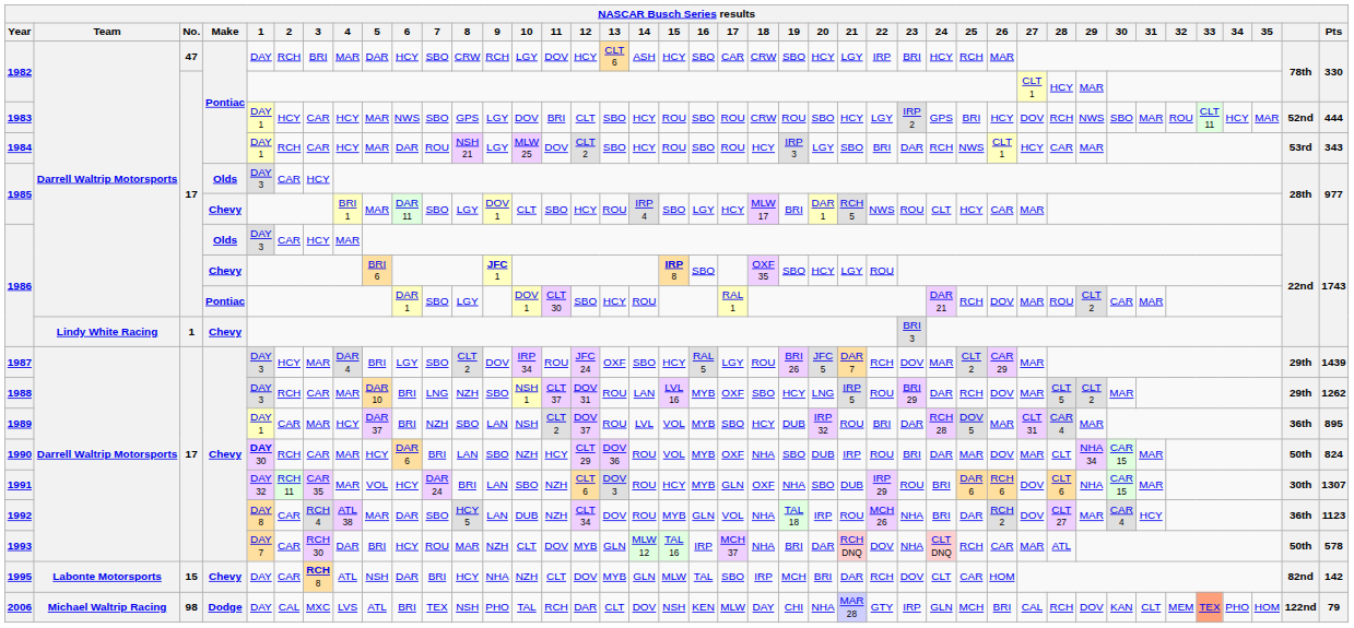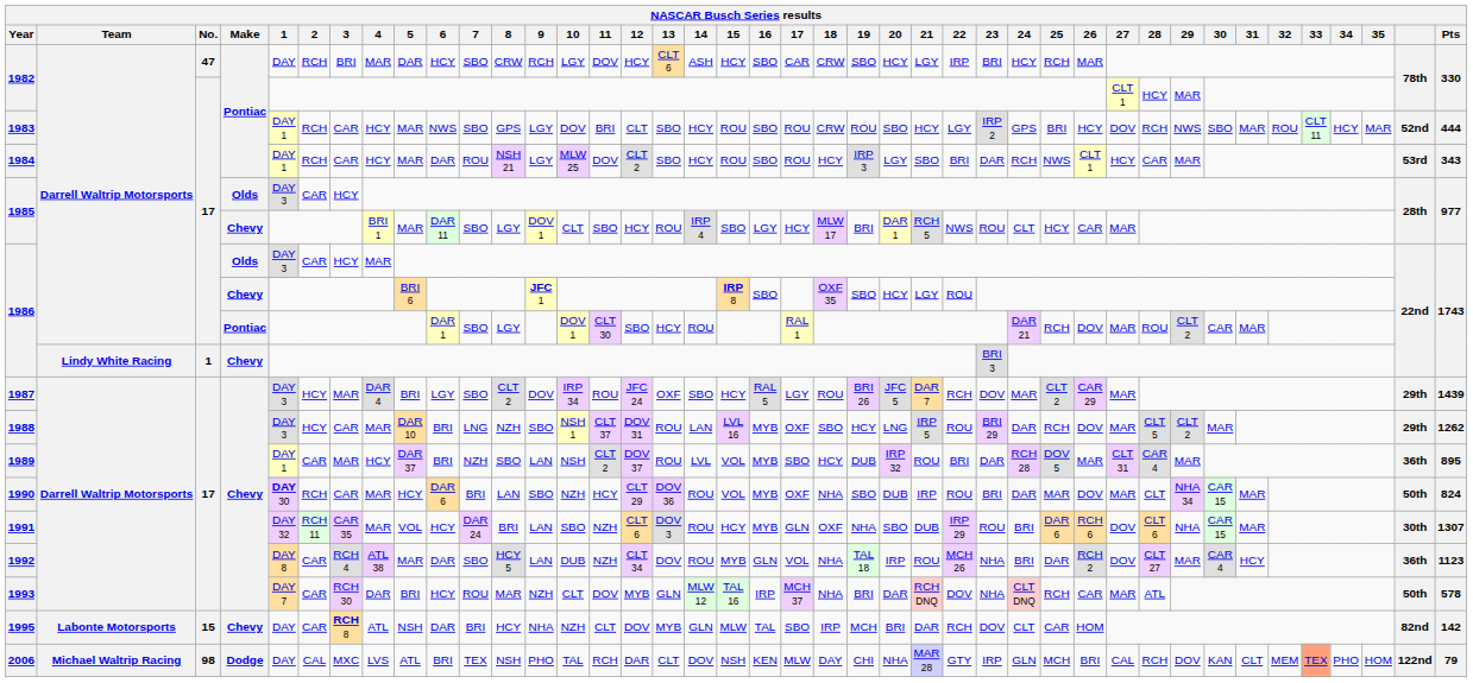1983 | 2: HCY -> RCH
1988 | 2: RCH -> HCY
